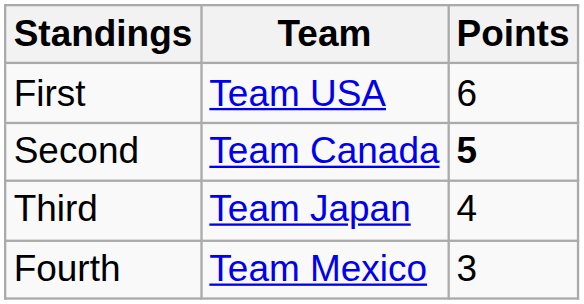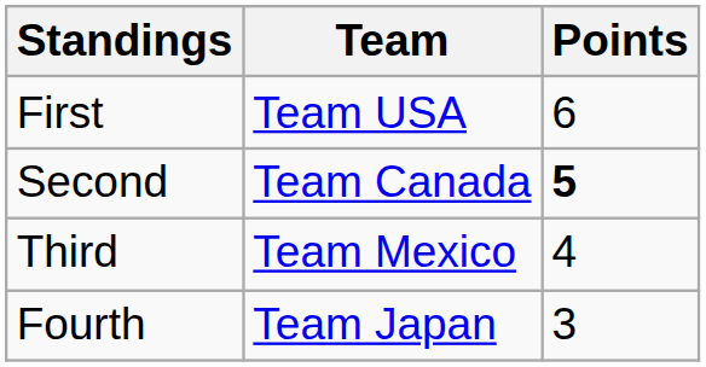Third | Team: Team Japan -> Team Mexico
Fourth | Team: Team Mexico -> Team Japan
